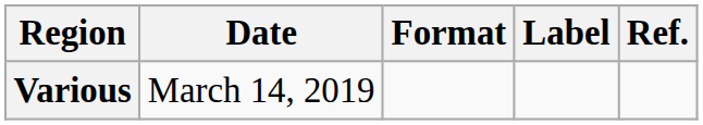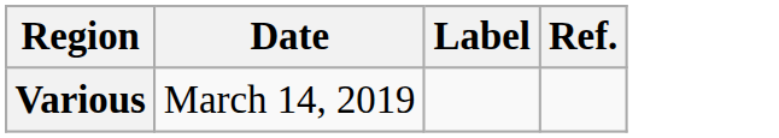- column: Format
